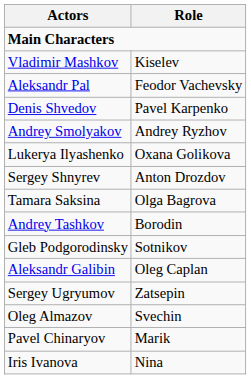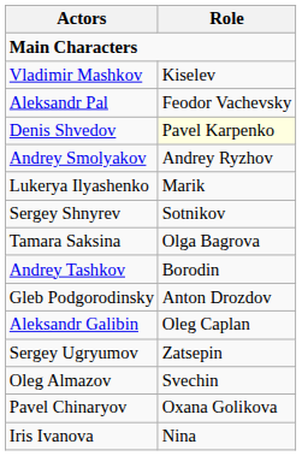Denis Shvedov | Role: no background -> lightyellow background
Lukerya Ilyashenko | Role: Oxana Golikova -> Marik
Sergey Shnyrev | Role: Anton Drozdov -> Sotnikov
Gleb Podgorodinsky | Role: Sotnikov -> Anton Drozdov
Pavel Chinaryov | Role: Marik -> Oxana Golikova
